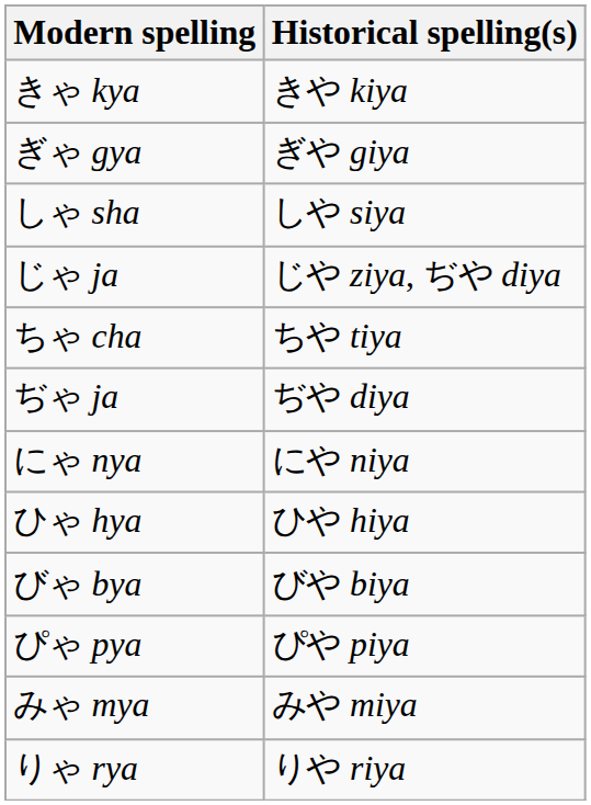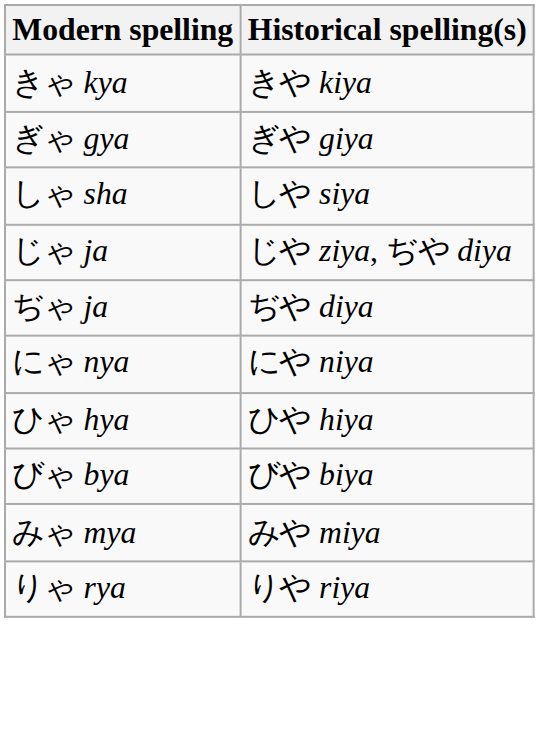- row: ちゃ cha | ちや tiya
- row: ぴゃ pya | ぴや piya
